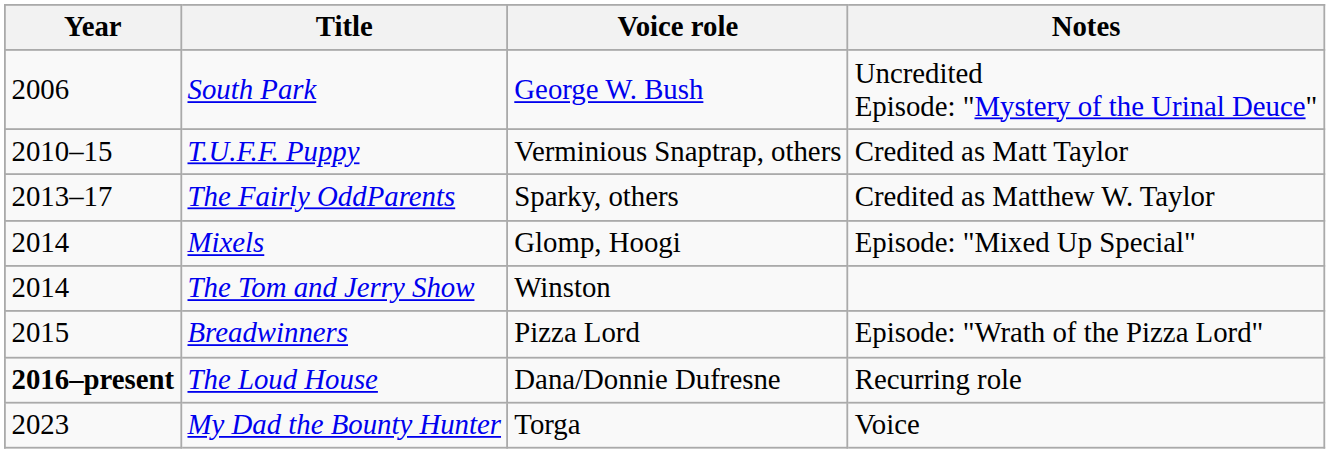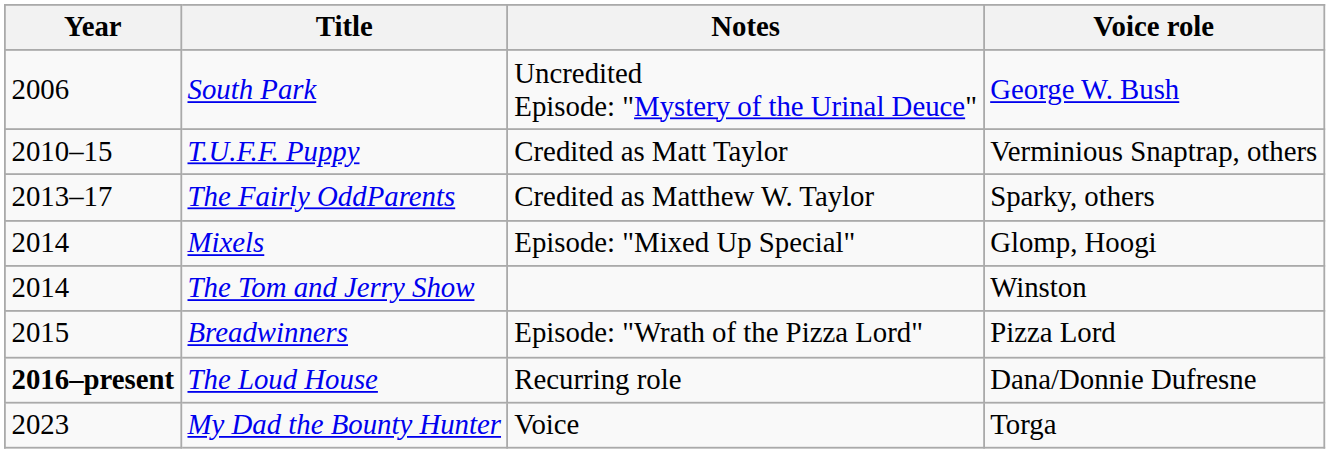columns swapped: Voice role <-> Notes
